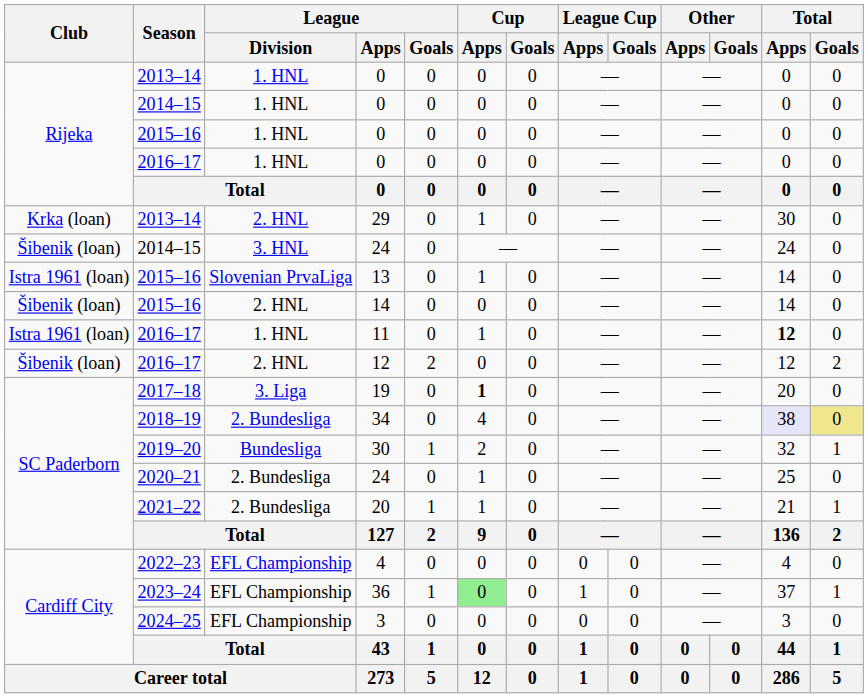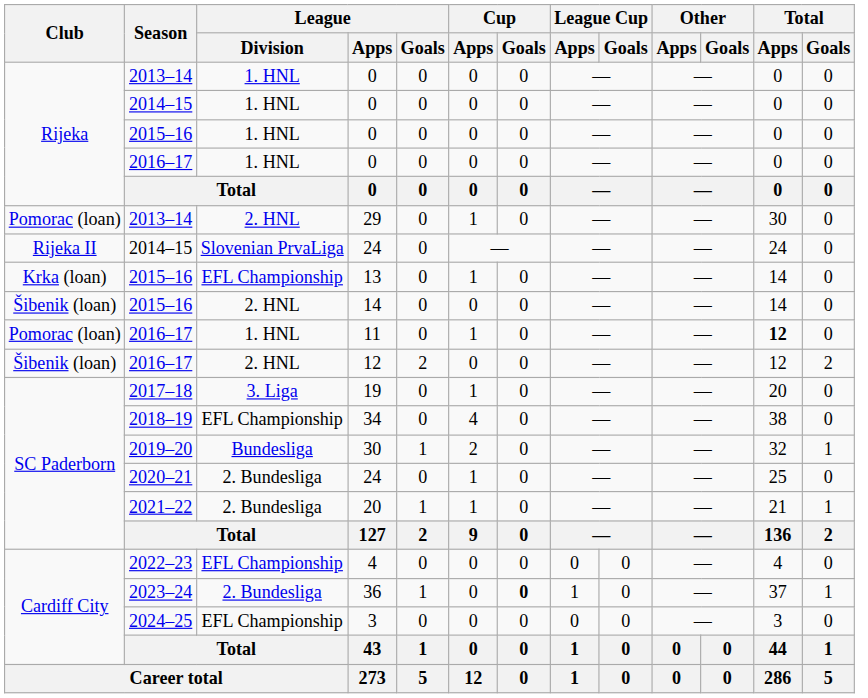29 | Club: Krka (loan) -> Pomorac (loan)
2014–15 / 24 | Club: Šibenik (loan) -> Rijeka II
2014–15 / 24 | League / Division: 3. HNL -> Slovenian PrvaLiga
13 | Club: Istra 1961 (loan) -> Krka (loan)
13 | League / Division: Slovenian PrvaLiga -> EFL Championship
11 | Club: Istra 1961 (loan) -> Pomorac (loan)
19 | Cup / Apps: bold -> normal
34 | League / Division: 2. Bundesliga -> EFL Championship
34 | Total / Apps: lavender background -> no background
34 | Total / Goals: khaki background -> no background
36 | League / Division: EFL Championship -> 2. Bundesliga
36 | Cup / Apps: lightgreen background -> no background
36 | Cup / Goals: normal -> bold
